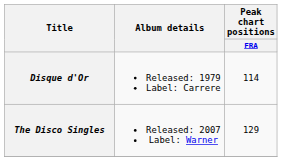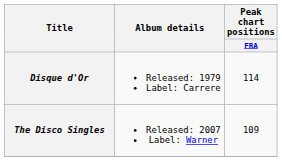The Disco Singles | Peak chart positions / FRA: 129 -> 109
